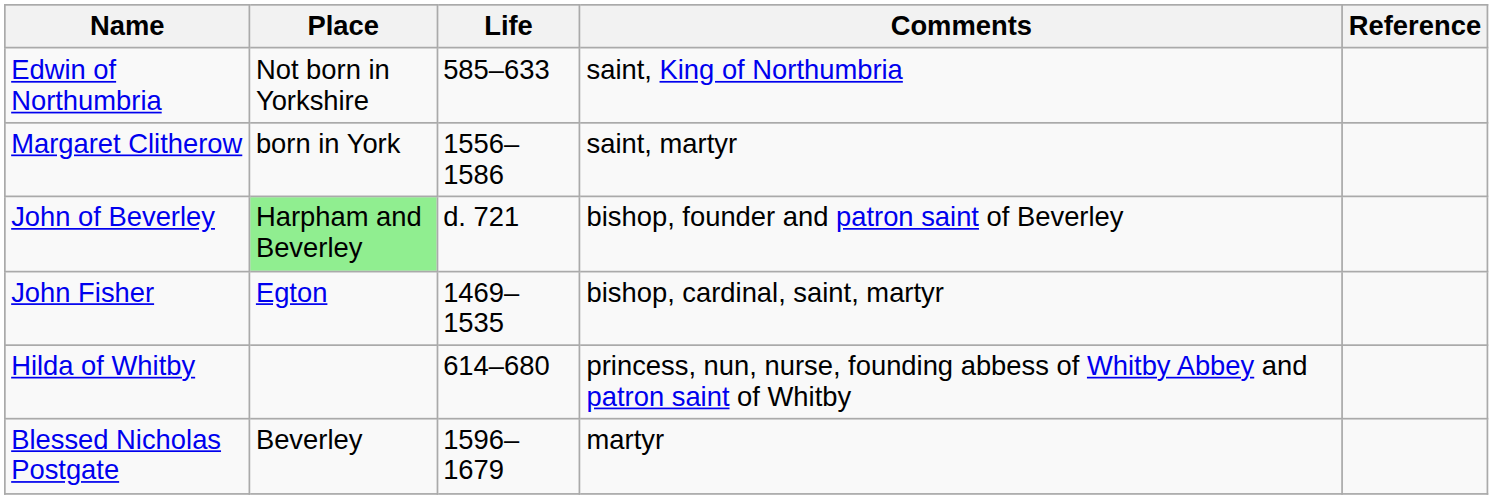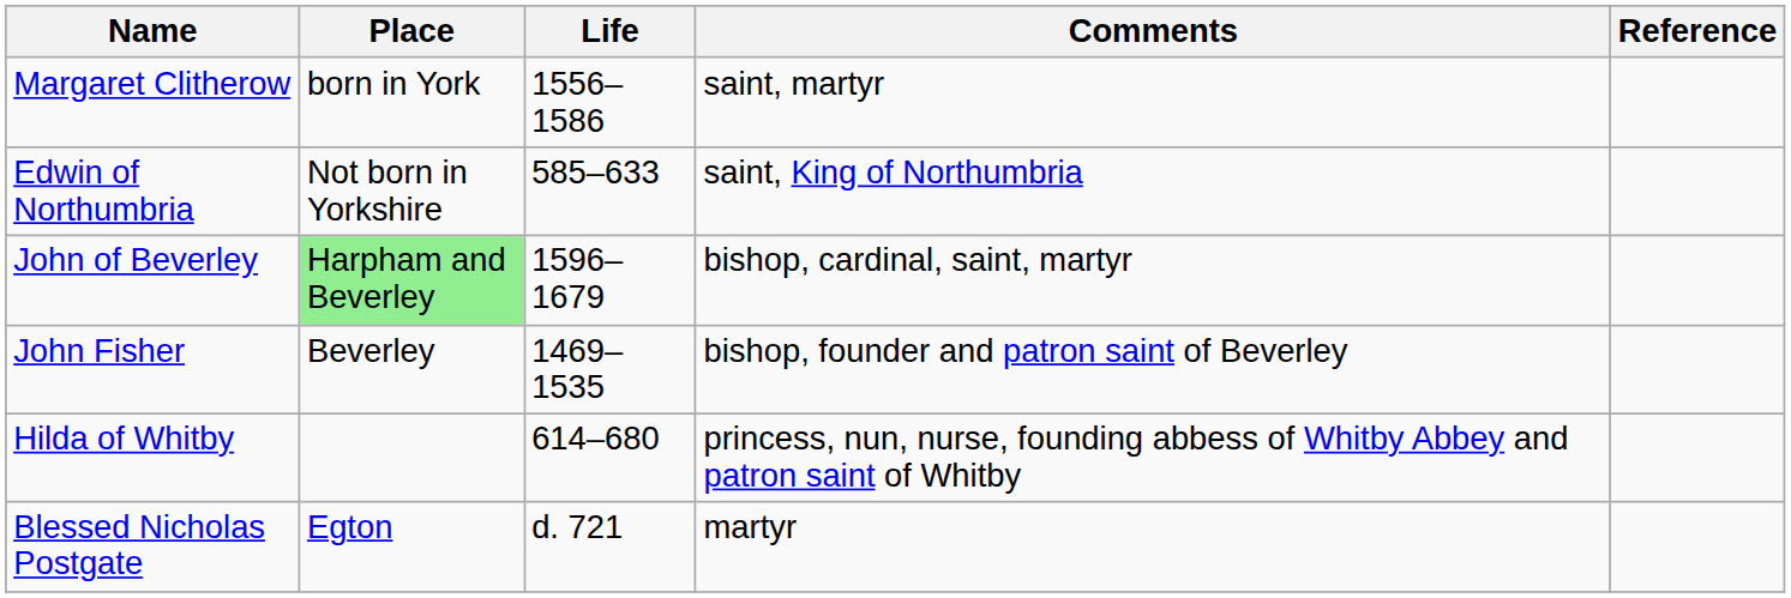rows swapped: Margaret Clitherow <-> Edwin of Northumbria
John of Beverley | Life: d. 721 -> 1596–1679
John of Beverley | Comments: bishop, founder and patron saint of Beverley -> bishop, cardinal, saint, martyr
John Fisher | Place: Egton -> Beverley
John Fisher | Comments: bishop, cardinal, saint, martyr -> bishop, founder and patron saint of Beverley
Blessed Nicholas Postgate | Place: Beverley -> Egton
Blessed Nicholas Postgate | Life: 1596–1679 -> d. 721
